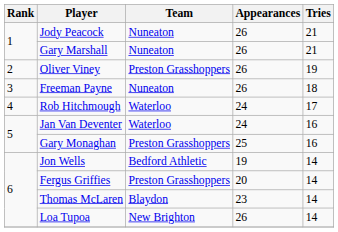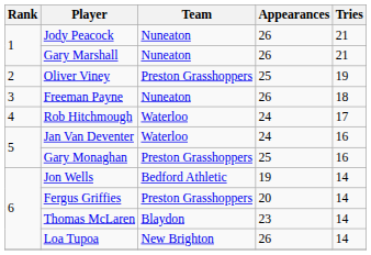Oliver Viney | Appearances: 26 -> 25
